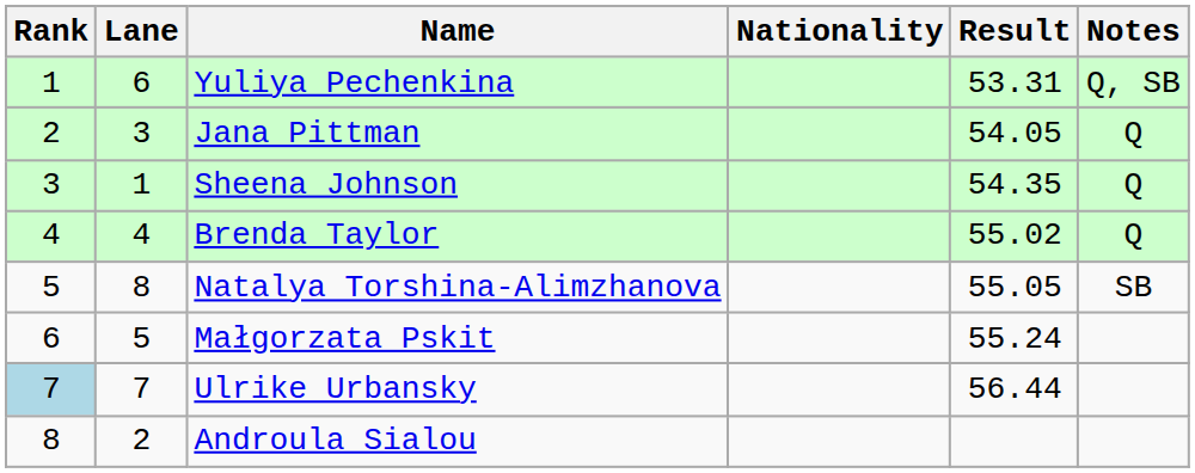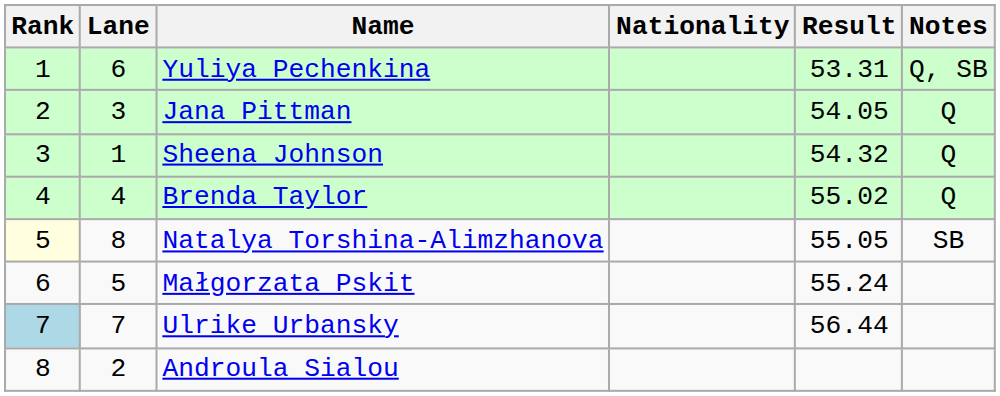Sheena Johnson | Result: 54.35 -> 54.32
Natalya Torshina-Alimzhanova | Rank: no background -> lightyellow background
